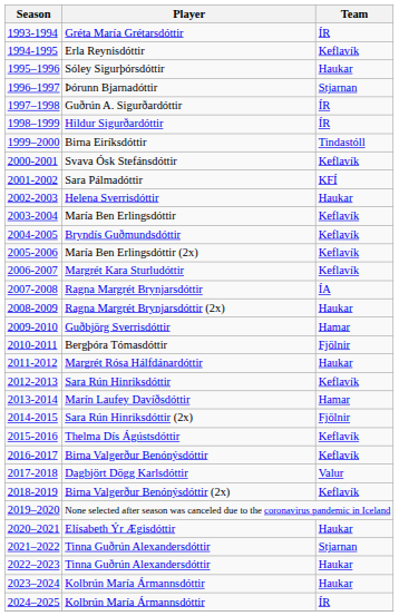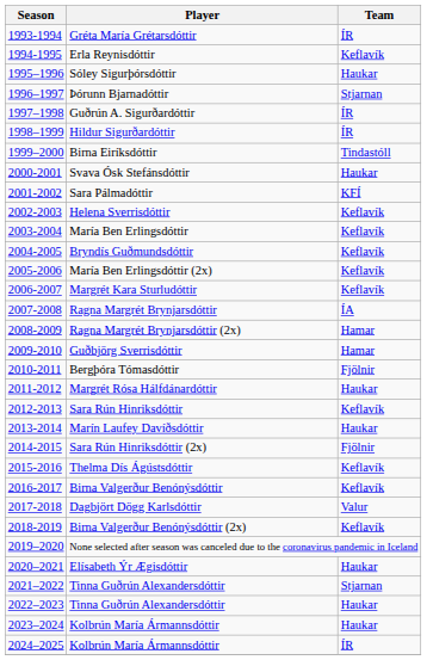Svava Ósk Stefánsdóttir | Team: Keflavík -> Haukar
Helena Sverrisdóttir | Team: Haukar -> Keflavík
Ragna Margrét Brynjarsdóttir (2x) | Team: Haukar -> Hamar
Marín Laufey Davíðsdóttir | Team: Hamar -> Haukar
